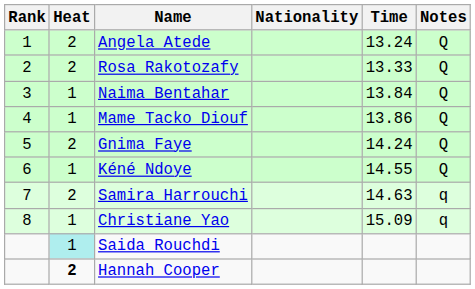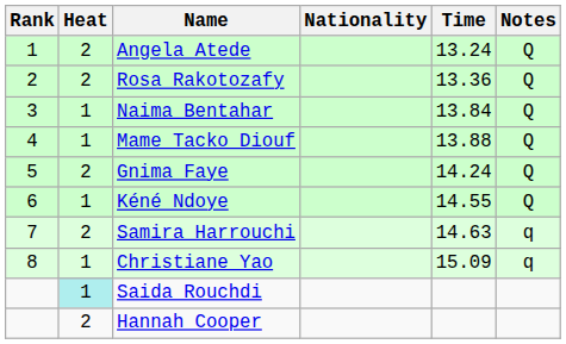Rosa Rakotozafy | Time: 13.33 -> 13.36
Mame Tacko Diouf | Time: 13.86 -> 13.88
Hannah Cooper | Heat: bold -> normal
